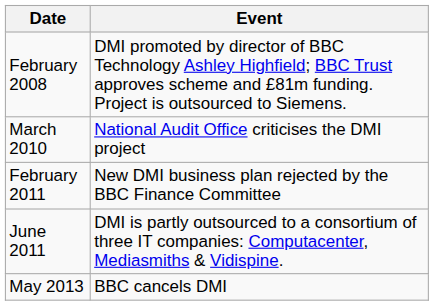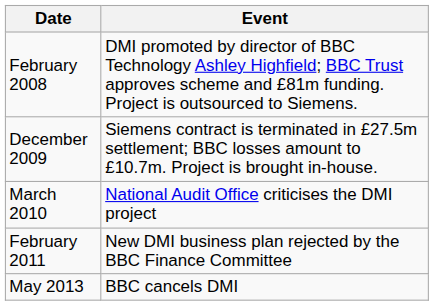+ row: December 2009 | Siemens contract is terminated in £27.5m settlement; BBC losses amount to £10.7m. Project is brought in-house.
- row: June 2011 | DMI is partly outsourced to a consortium of three IT companies: Computacenter, Mediasmiths & Vidispine.
